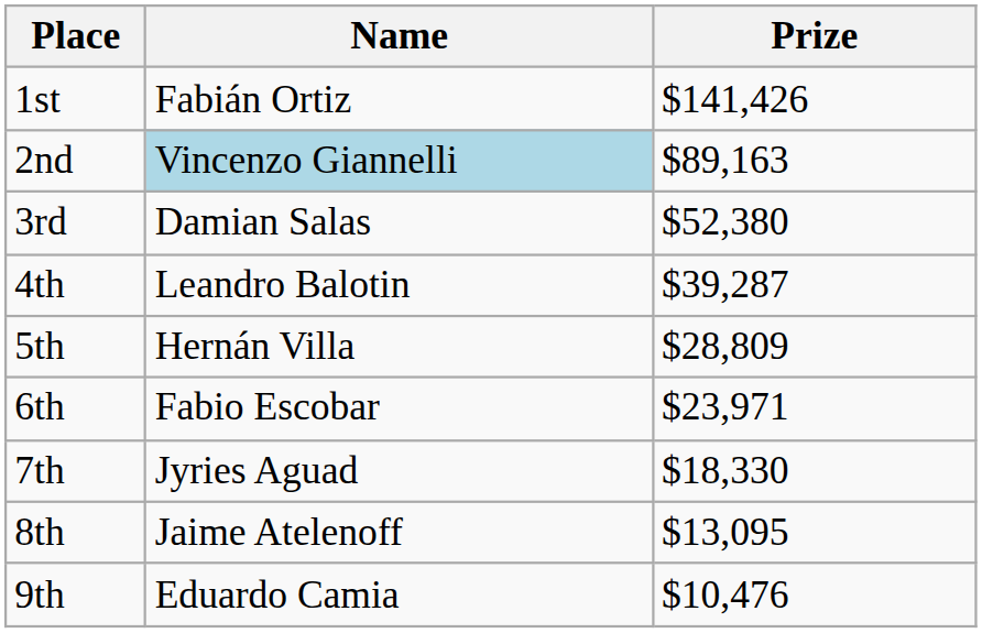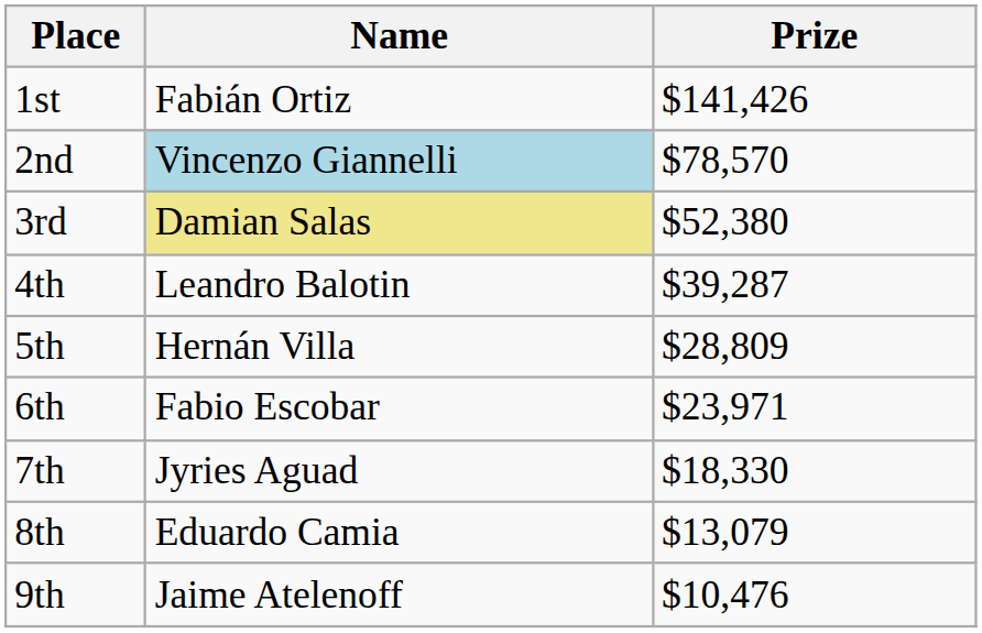2nd | Prize: $89,163 -> $78,570
3rd | Name: no background -> khaki background
8th | Name: Jaime Atelenoff -> Eduardo Camia
8th | Prize: $13,095 -> $13,079
9th | Name: Eduardo Camia -> Jaime Atelenoff
